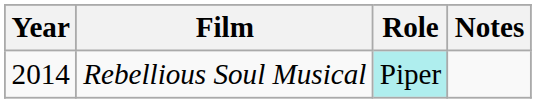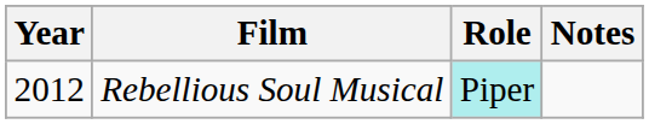Rebellious Soul Musical | Year: 2014 -> 2012
